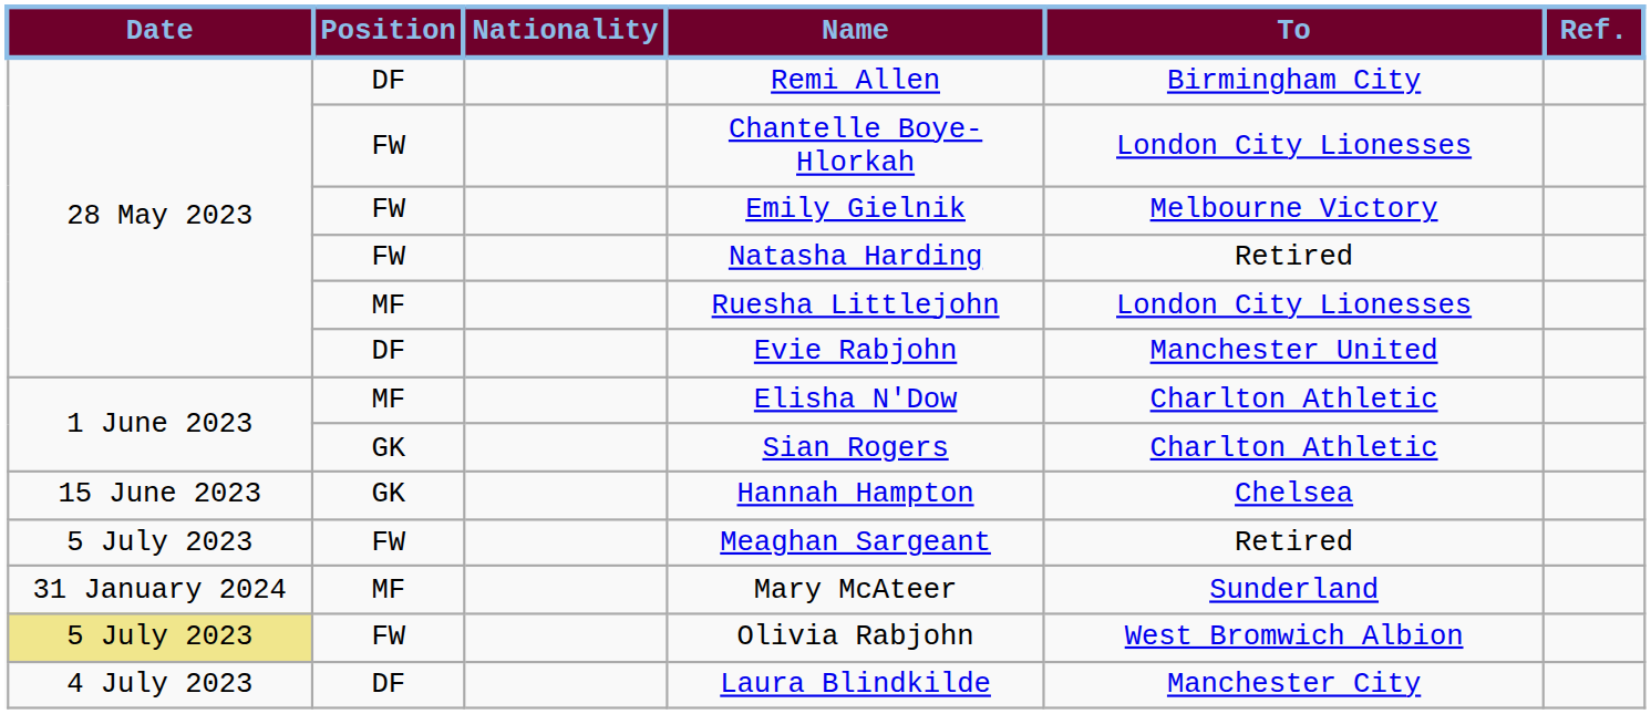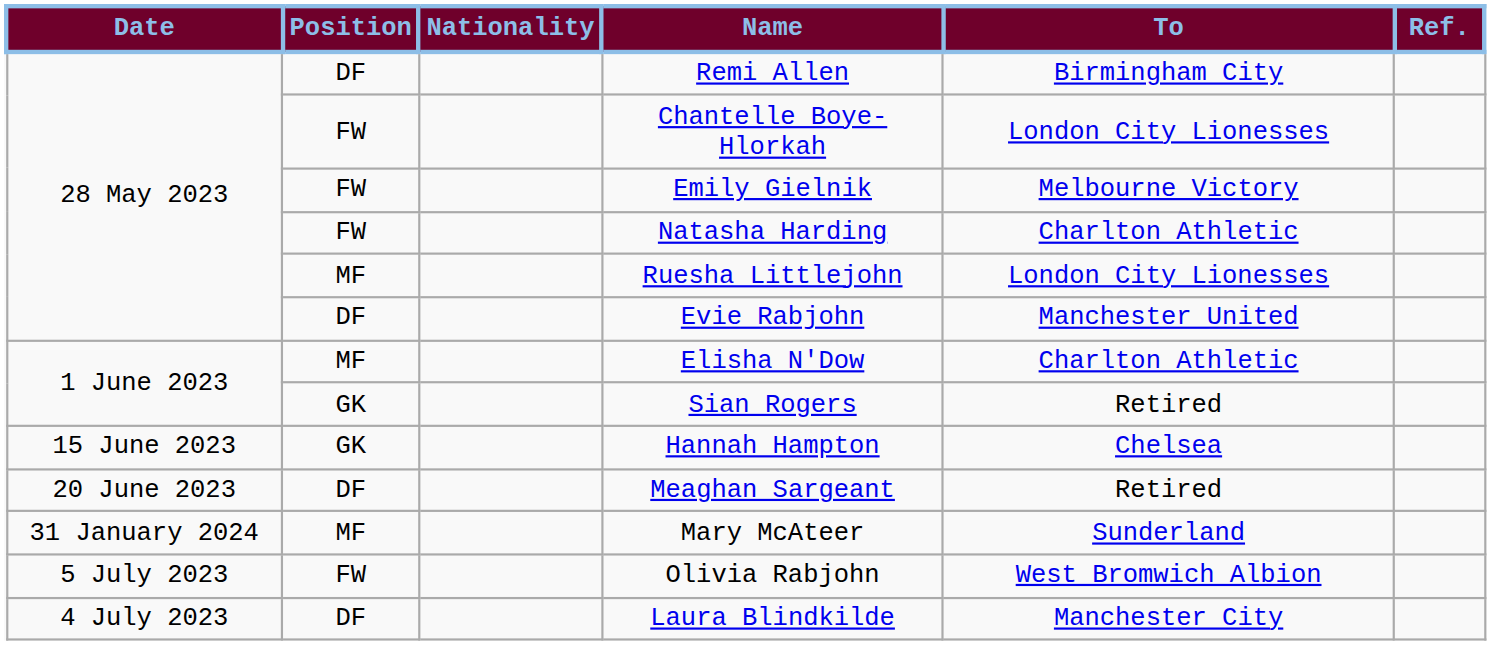Natasha Harding | To: Retired -> Charlton Athletic
Sian Rogers | To: Charlton Athletic -> Retired
Meaghan Sargeant | Date: 5 July 2023 -> 20 June 2023
Meaghan Sargeant | Position: FW -> DF
Olivia Rabjohn | Date: khaki background -> no background
